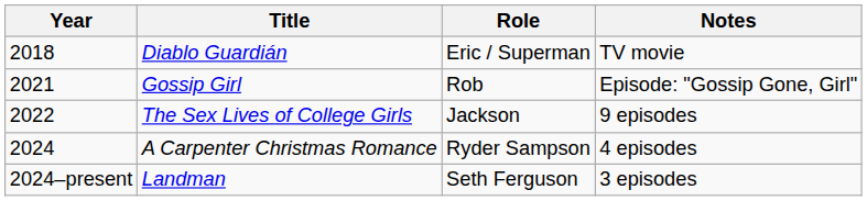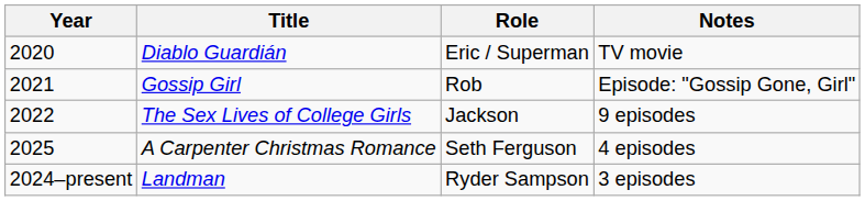Diablo Guardián | Year: 2018 -> 2020
A Carpenter Christmas Romance | Year: 2024 -> 2025
A Carpenter Christmas Romance | Role: Ryder Sampson -> Seth Ferguson
Landman | Role: Seth Ferguson -> Ryder Sampson
